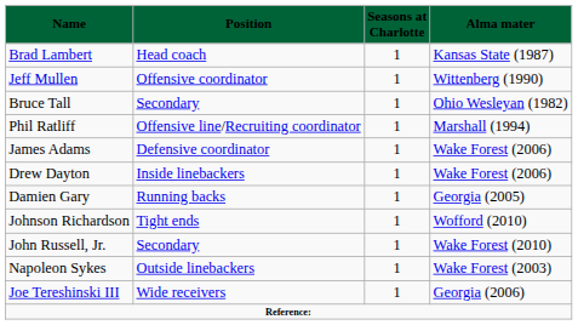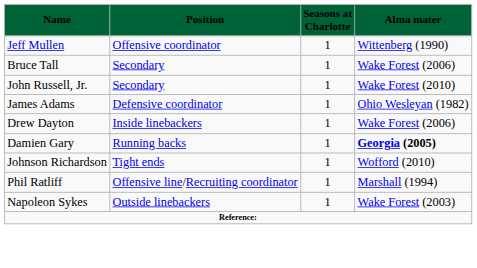- row: Brad Lambert | Head coach | 1 | Kansas State (1987)
Bruce Tall | column 4: Ohio Wesleyan (1982) -> Wake Forest (2006)
rows swapped: Phil Ratliff <-> John Russell, Jr.
James Adams | column 4: Wake Forest (2006) -> Ohio Wesleyan (1982)
Damien Gary | column 4: normal -> bold
- row: Joe Tereshinski III | Wide receivers | 1 | Georgia (2006)
